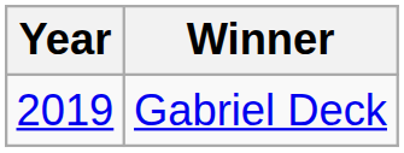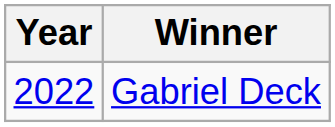Gabriel Deck | Year: 2019 -> 2022
